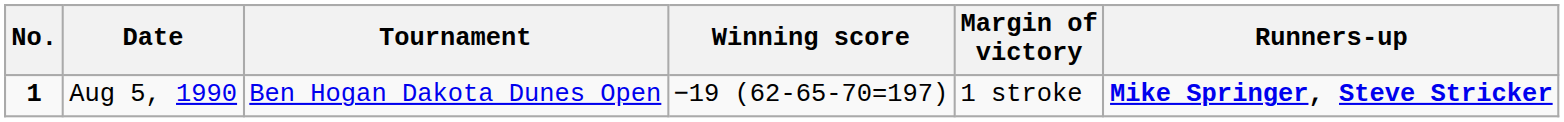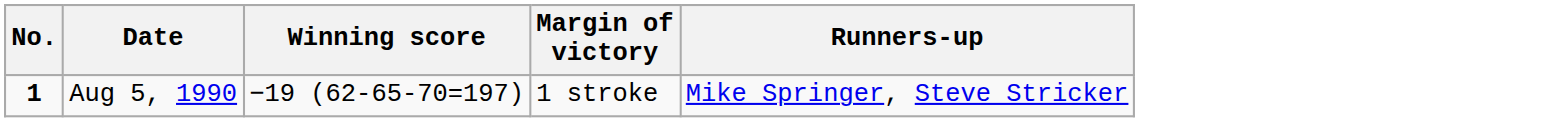- column: Tournament | Ben Hogan Dakota Dunes Open
Aug 5, 1990 | Runners-up: bold -> normal
